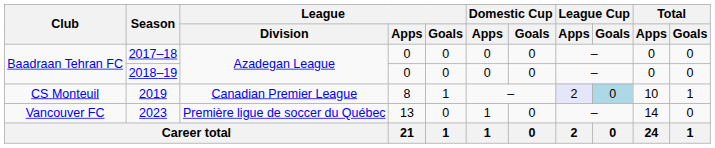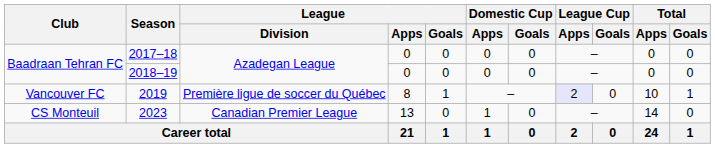2019 | Club: CS Monteuil -> Vancouver FC
2019 | League / Division: Canadian Premier League -> Première ligue de soccer du Québec
2019 | League Cup / Goals: lightblue background -> no background
2023 | Club: Vancouver FC -> CS Monteuil
2023 | League / Division: Première ligue de soccer du Québec -> Canadian Premier League
